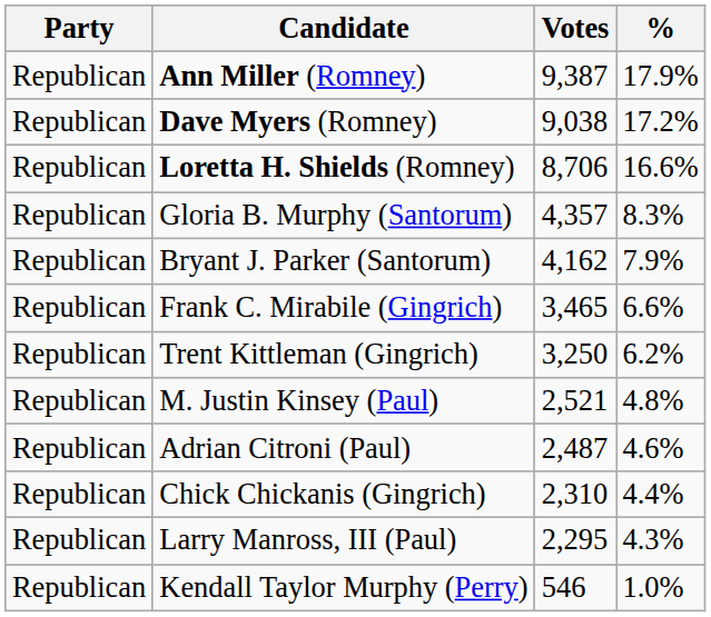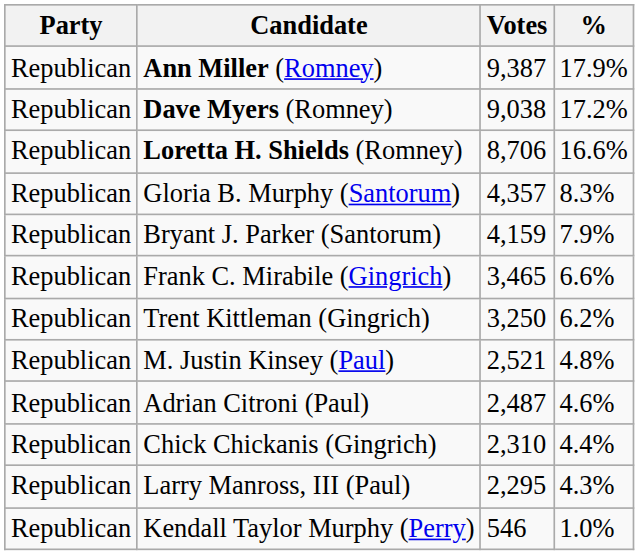Bryant J. Parker (Santorum) | Votes: 4,162 -> 4,159
